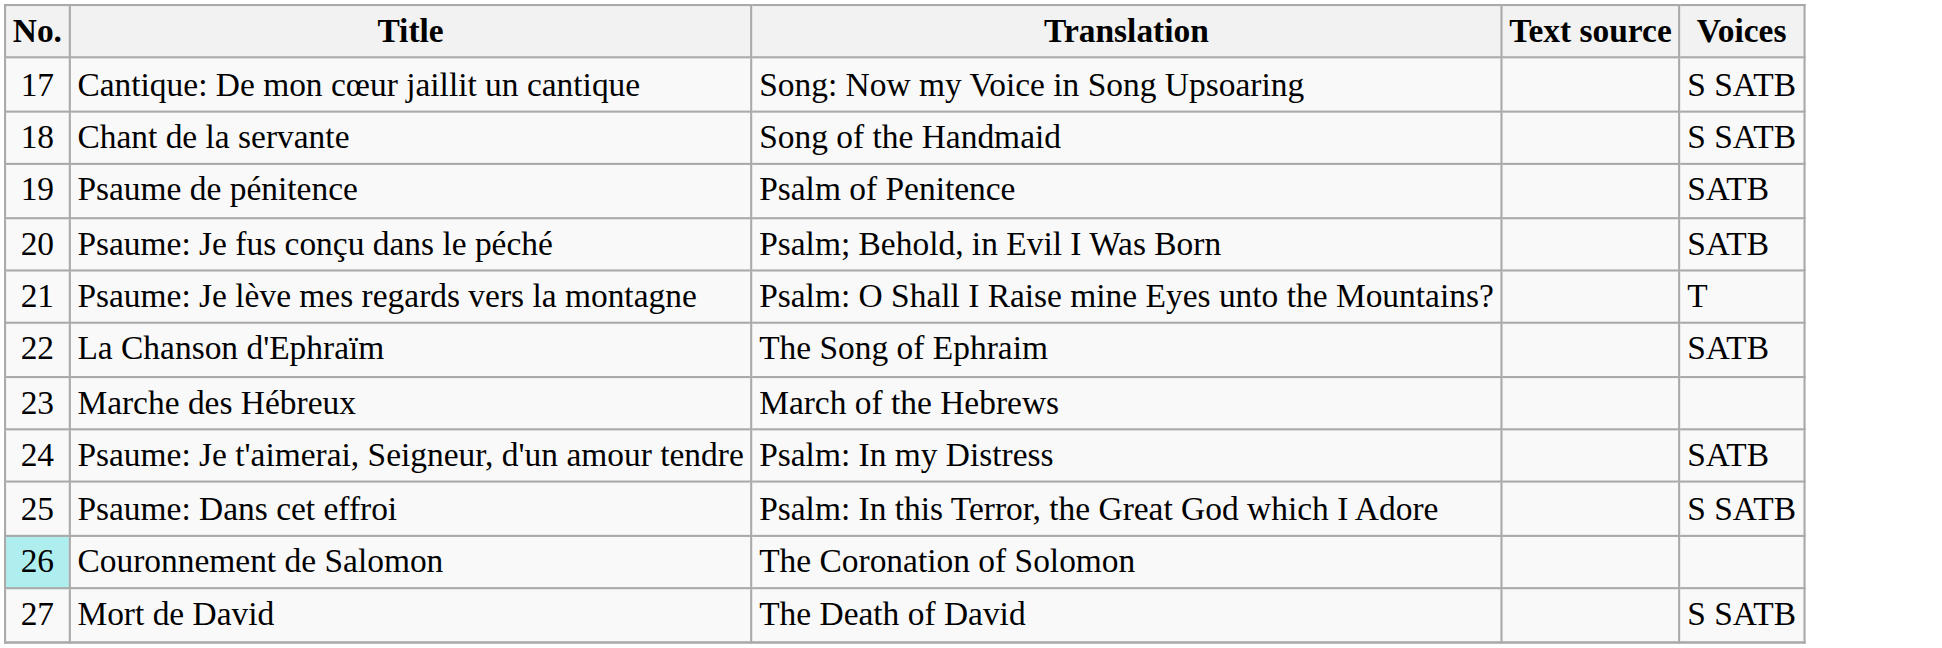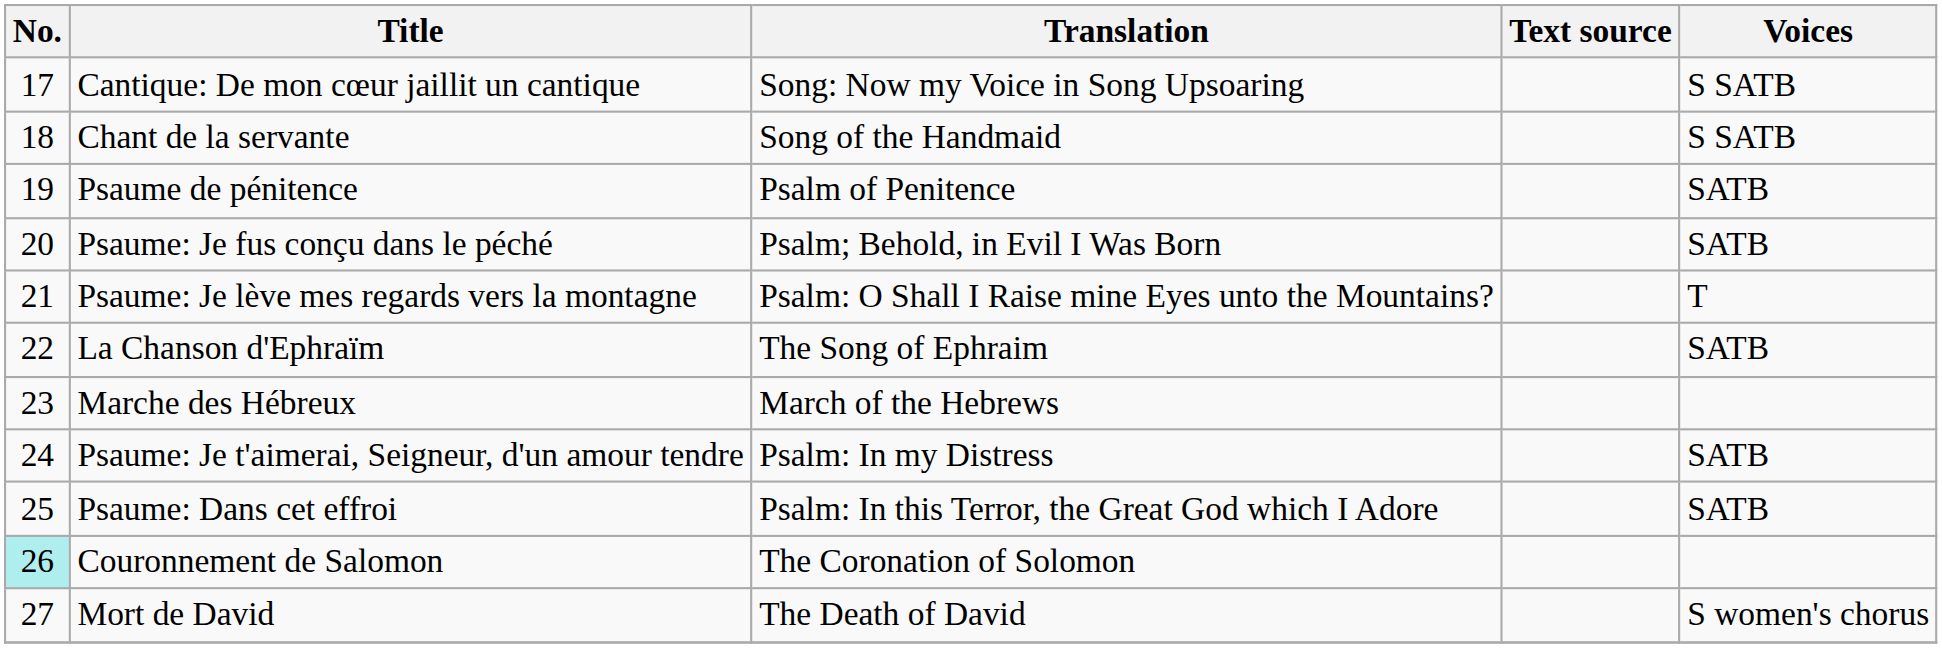Psaume: Dans cet effroi | Voices: S SATB -> SATB
Mort de David | Voices: S SATB -> S women's chorus
